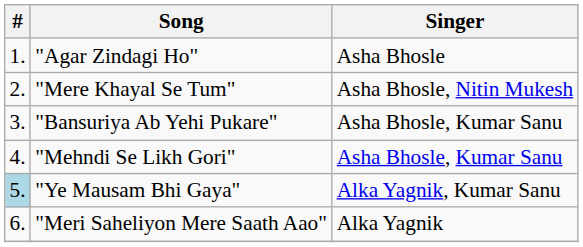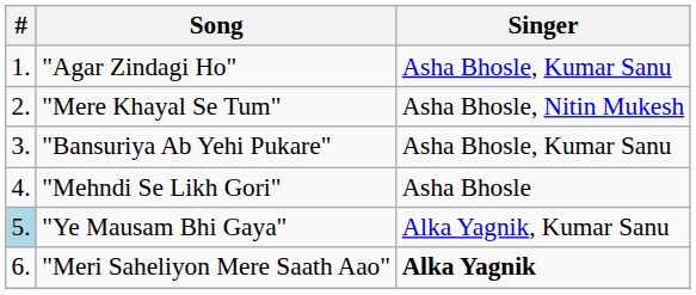"Agar Zindagi Ho" | Singer: Asha Bhosle -> Asha Bhosle, Kumar Sanu
"Mehndi Se Likh Gori" | Singer: Asha Bhosle, Kumar Sanu -> Asha Bhosle
"Meri Saheliyon Mere Saath Aao" | Singer: normal -> bold
